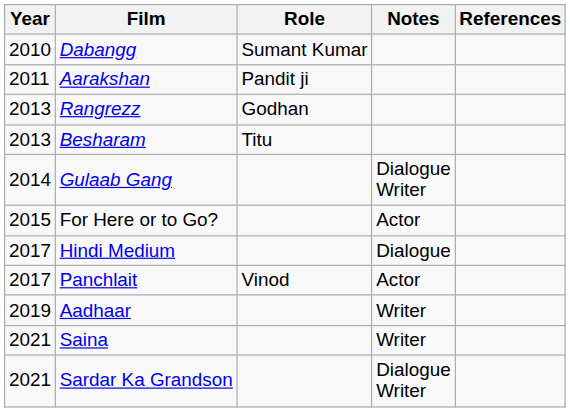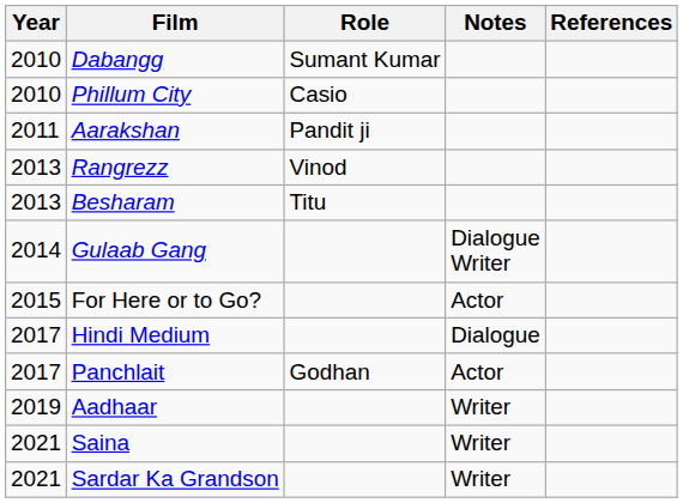+ row: 2010 | Phillum City | Casio
Rangrezz | Role: Godhan -> Vinod
Panchlait | Role: Vinod -> Godhan
Sardar Ka Grandson | Notes: Dialogue Writer -> Writer
